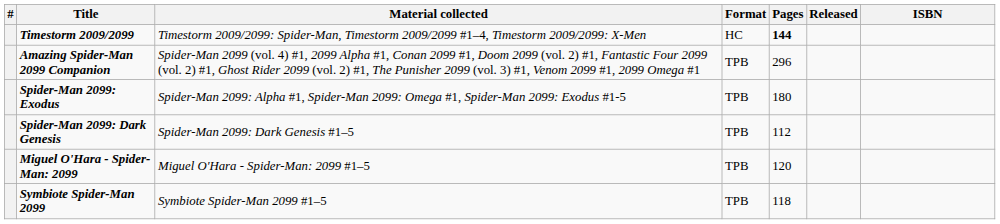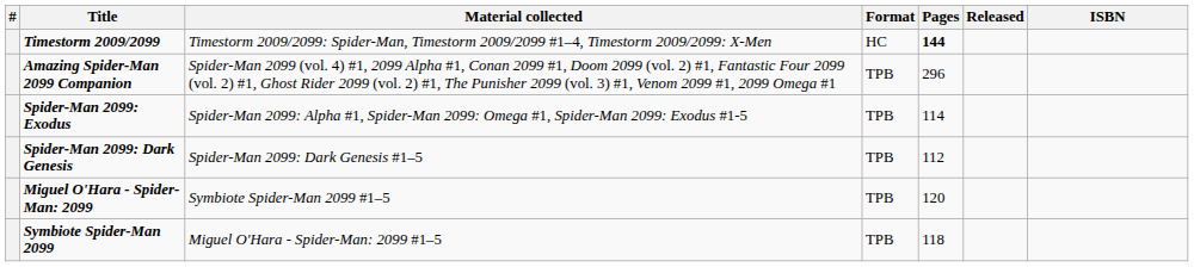Spider-Man 2099: Exodus | Pages: 180 -> 114
Miguel O'Hara - Spider-Man: 2099 | Material collected: Miguel O'Hara - Spider-Man: 2099 #1–5 -> Symbiote Spider-Man 2099 #1–5
Symbiote Spider-Man 2099 | Material collected: Symbiote Spider-Man 2099 #1–5 -> Miguel O'Hara - Spider-Man: 2099 #1–5
